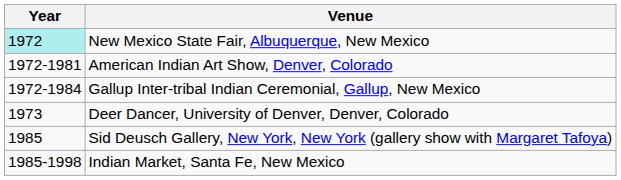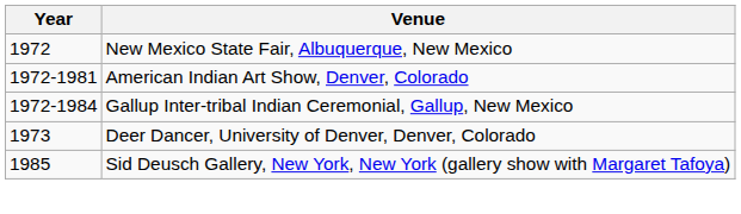New Mexico State Fair, Albuquerque, New Mexico | Year: paleturquoise background -> no background
- row: 1985-1998 | Indian Market, Santa Fe, New Mexico
